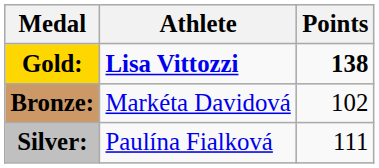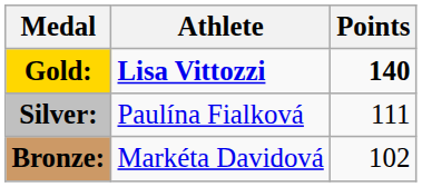Gold: | Points: 138 -> 140
rows swapped: Silver: <-> Bronze:
